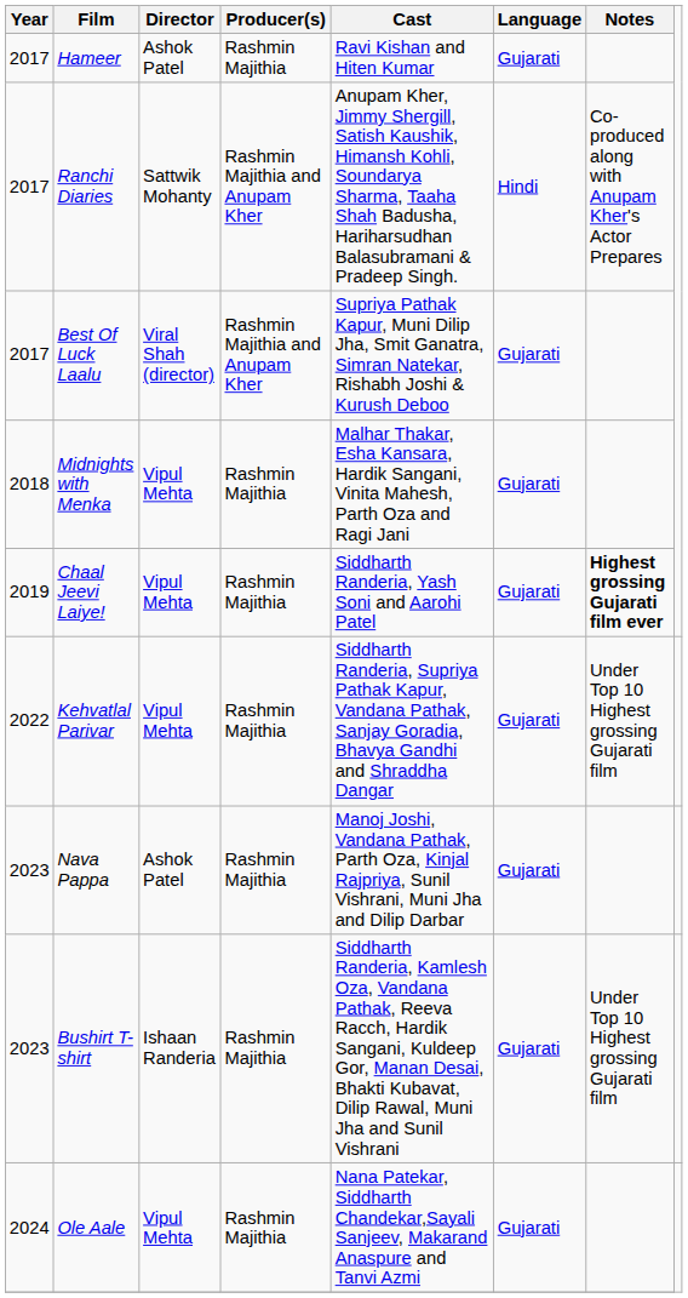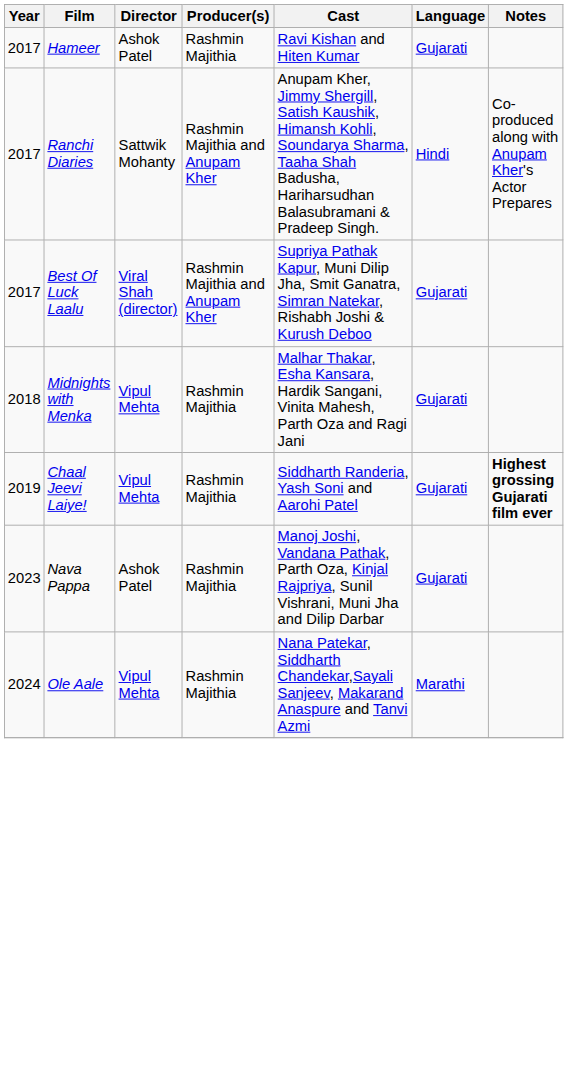- row: 2022 | Kehvatlal Parivar | Vipul Mehta | Rashmin Majithia | Siddharth Randeria, Supriya Pathak Kapur, Vandana Pathak, Sanjay Goradia, Bhavya Gandhi and Shraddha Dangar | Gujarati | Under Top 10 Highest grossing Gujarati film
- row: 2023 | Bushirt T-shirt | Ishaan Randeria | Rashmin Majithia | Siddharth Randeria, Kamlesh Oza, Vandana Pathak, Reeva Racch, Hardik Sangani, Kuldeep Gor, Manan Desai, Bhakti Kubavat, Dilip Rawal, Muni Jha and Sunil Vishrani | Gujarati | Under Top 10 Highest grossing Gujarati film
Ole Aale | Language: Gujarati -> Marathi
